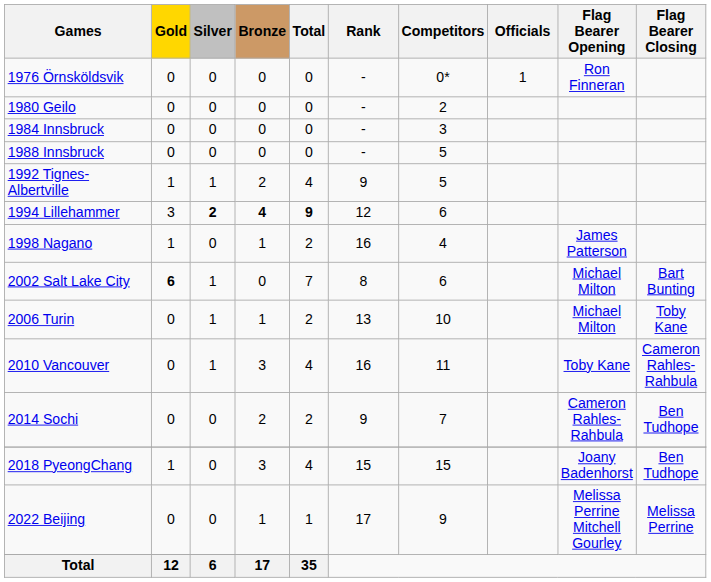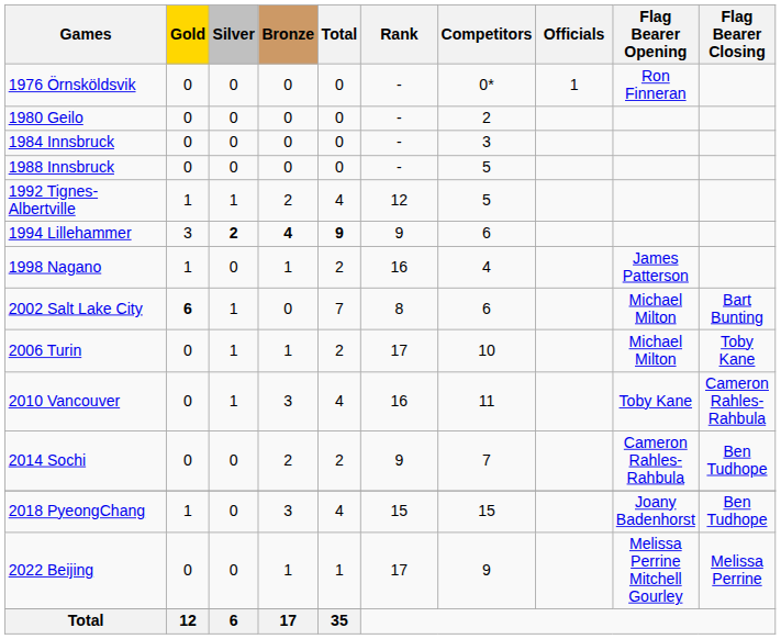1992 Tignes-Albertville | Rank: 9 -> 12
1994 Lillehammer | Rank: 12 -> 9
2006 Turin | Rank: 13 -> 17
